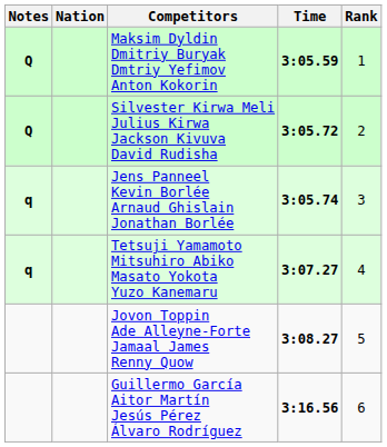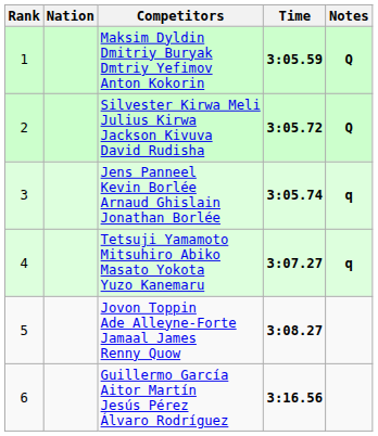columns swapped: Rank <-> Notes
